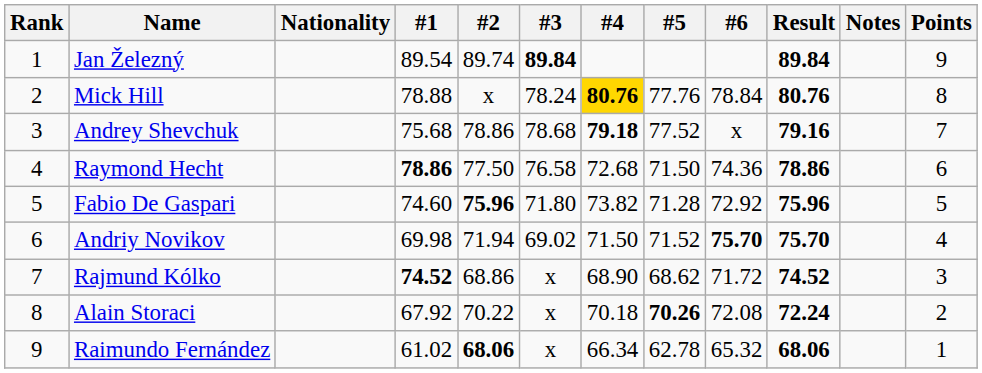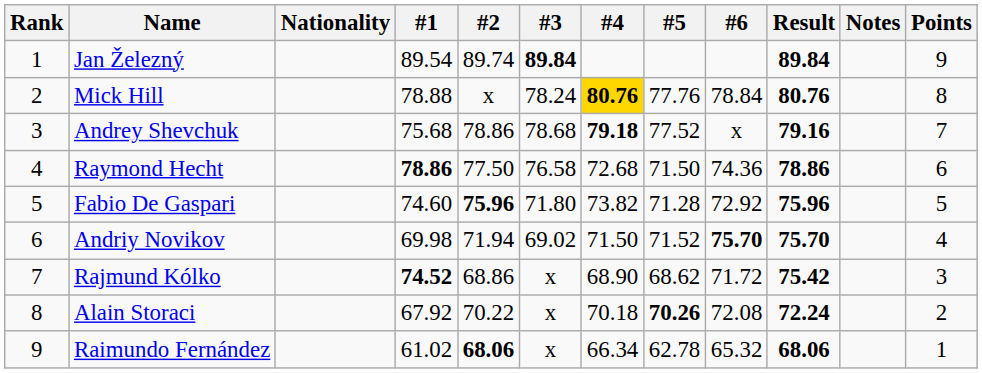Rajmund Kólko | Result: 74.52 -> 75.42
